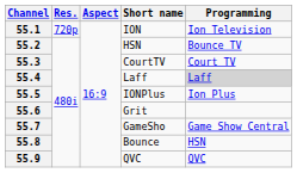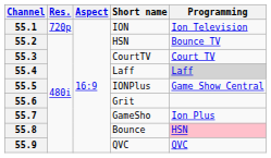55.5 | Programming: Ion Plus -> Game Show Central
55.7 | Programming: Game Show Central -> Ion Plus
55.8 | Programming: no background -> pink background
